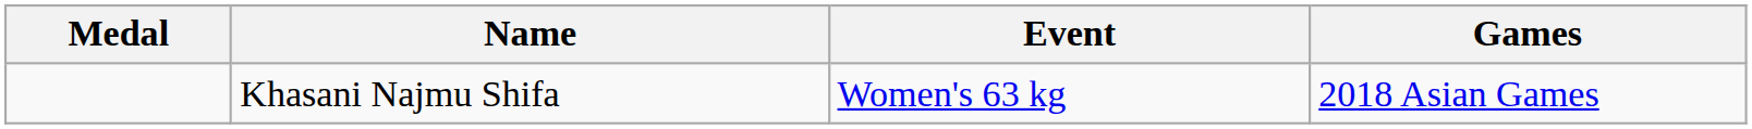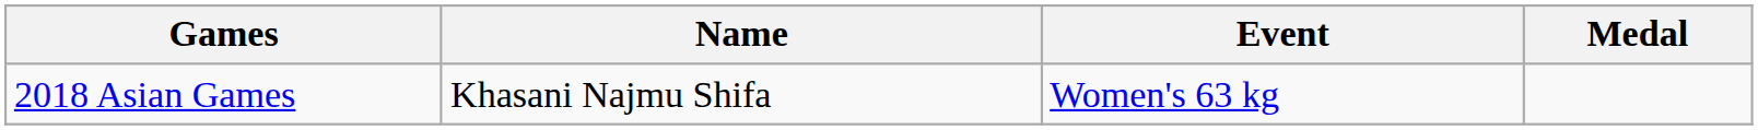columns swapped: Medal <-> Games
